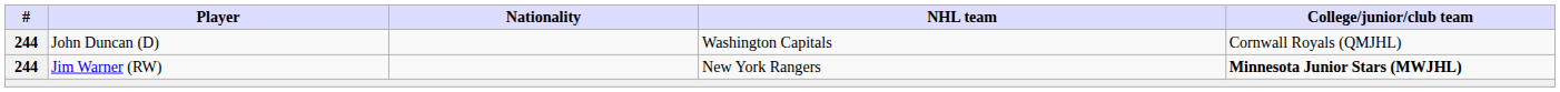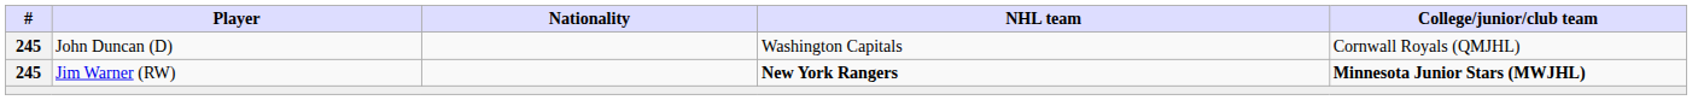John Duncan (D) | #: 244 -> 245
Jim Warner (RW) | #: 244 -> 245
Jim Warner (RW) | NHL team: normal -> bold
